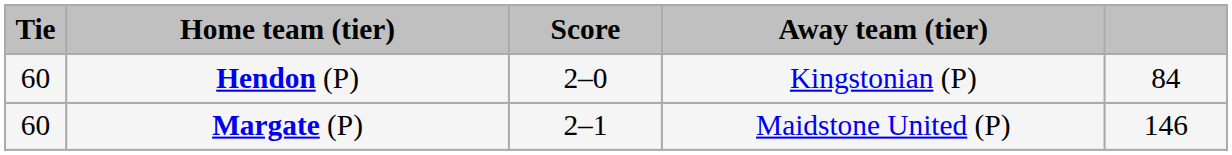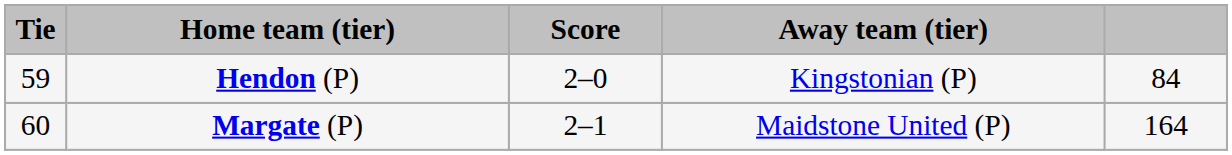Hendon (P) | Tie: 60 -> 59
Margate (P) | column 5: 146 -> 164
